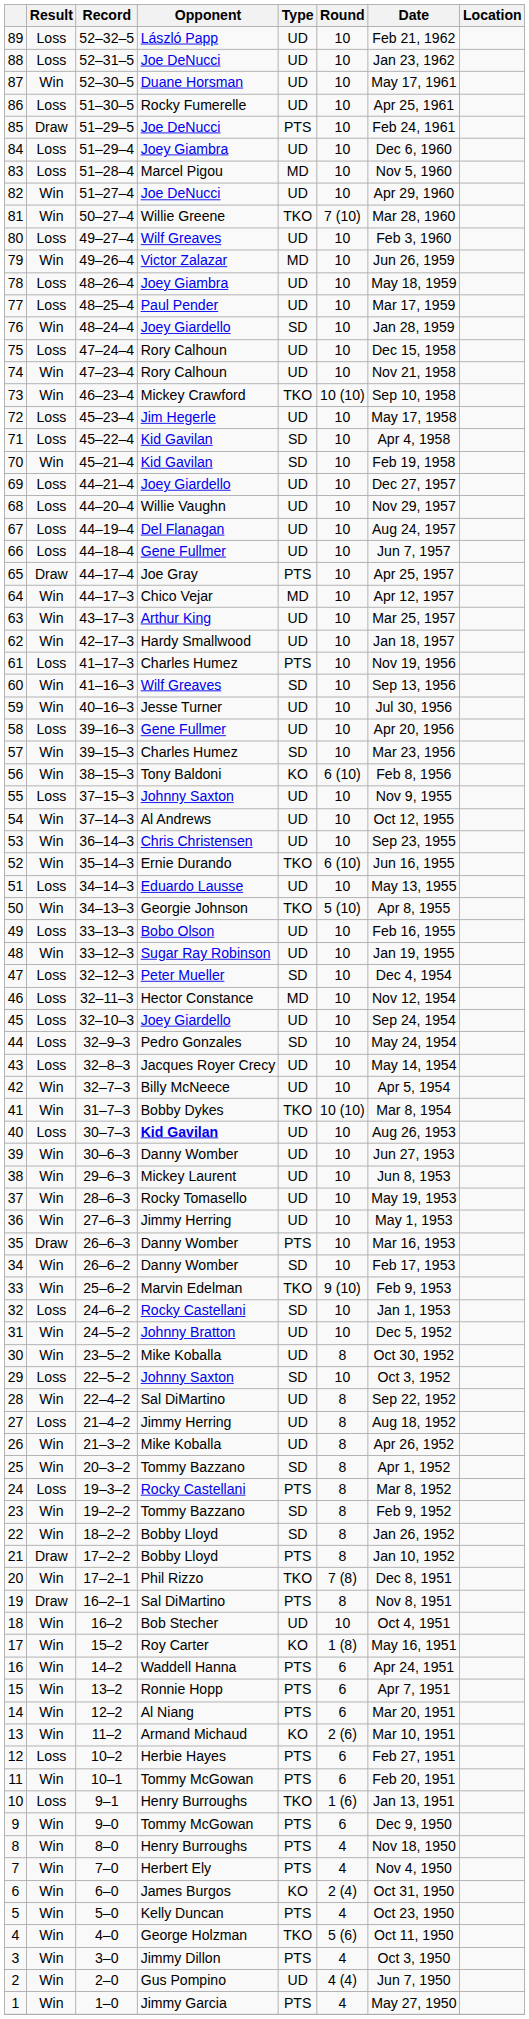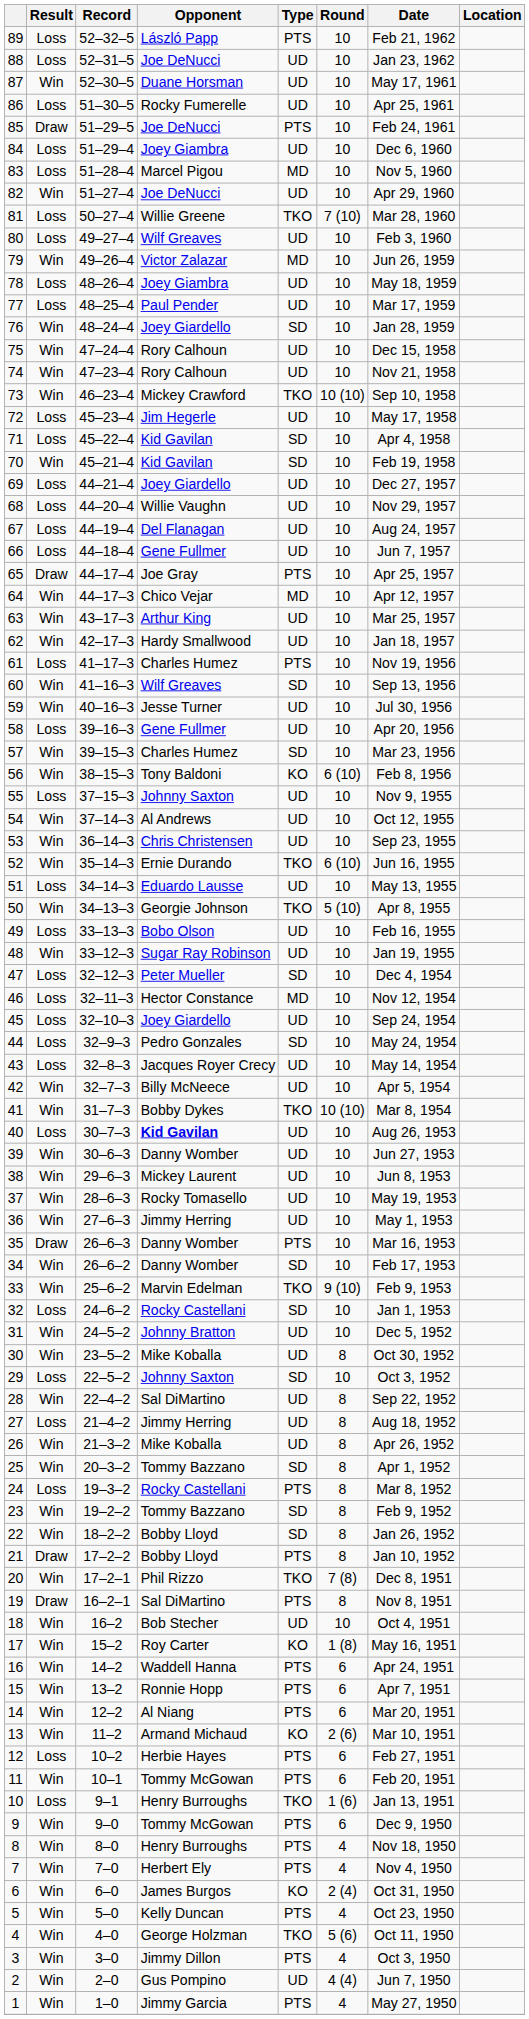89 | Type: UD -> PTS
81 | Result: Win -> Loss
75 | Result: Loss -> Win
